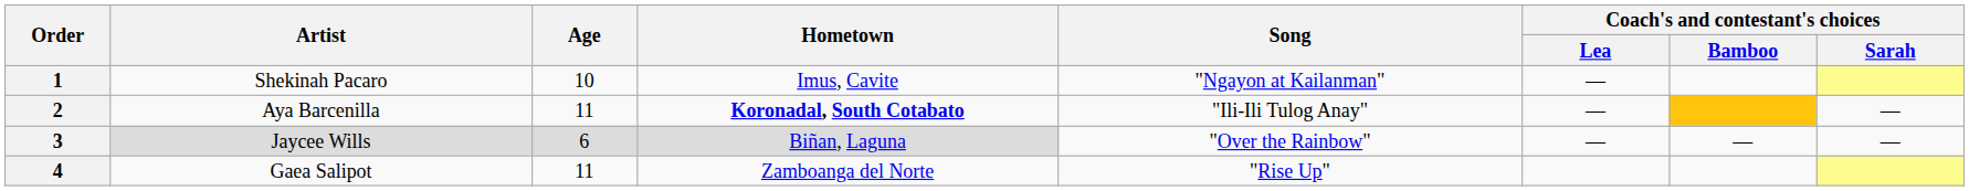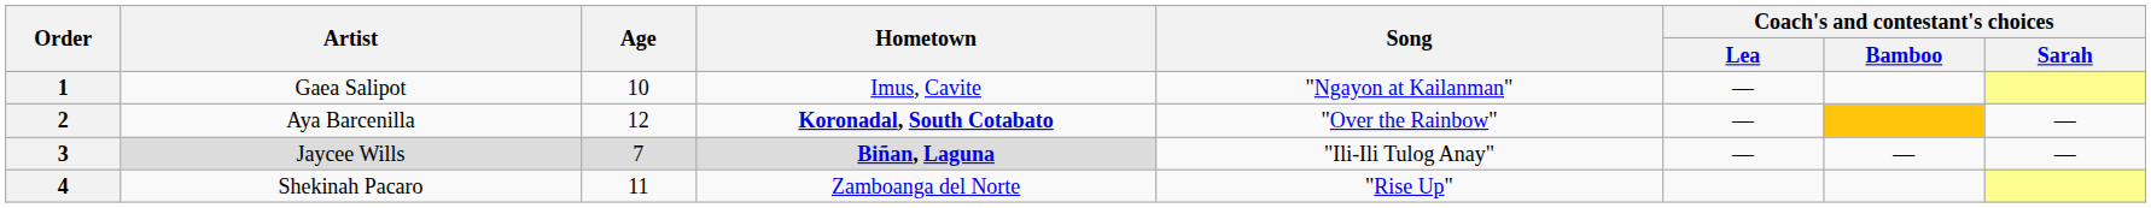1 | Artist: Shekinah Pacaro -> Gaea Salipot
2 | Age: 11 -> 12
2 | Song: "Ili-Ili Tulog Anay" -> "Over the Rainbow"
3 | Age: 6 -> 7
3 | Hometown: normal -> bold
3 | Song: "Over the Rainbow" -> "Ili-Ili Tulog Anay"
4 | Artist: Gaea Salipot -> Shekinah Pacaro
